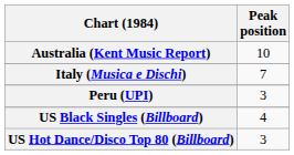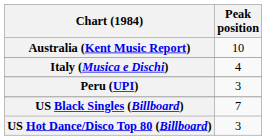Italy (Musica e Dischi) | Peak position: 7 -> 4
US Black Singles (Billboard) | Peak position: 4 -> 7
